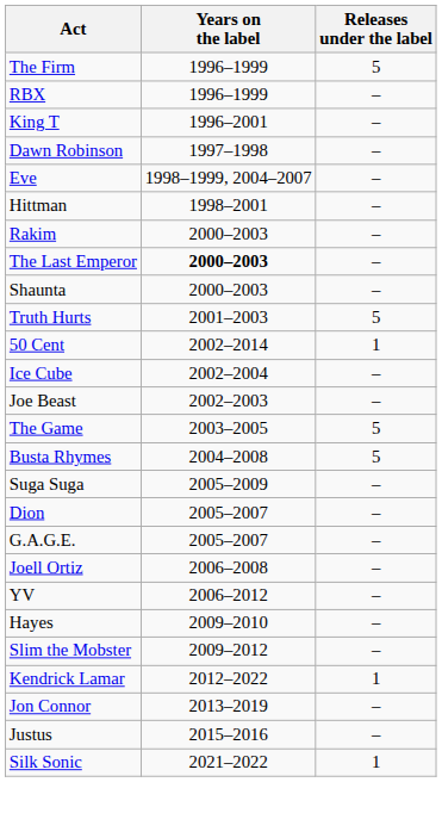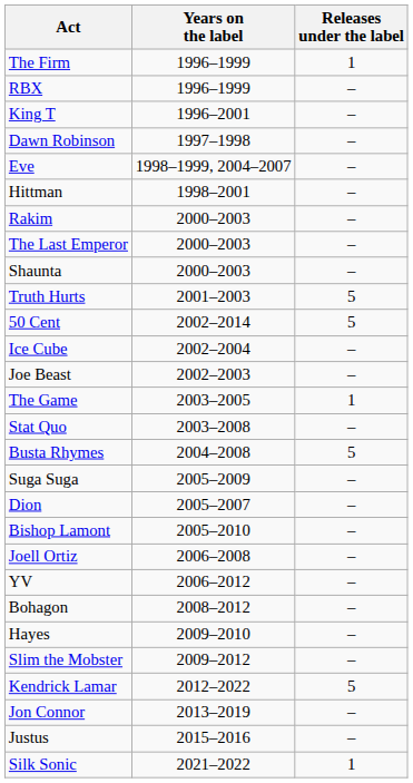The Firm | Releases under the label: 5 -> 1
The Last Emperor | Years on the label: bold -> normal
50 Cent | Releases under the label: 1 -> 5
The Game | Releases under the label: 5 -> 1
+ row: Stat Quo | 2003–2008 | –
- row: G.A.G.E. | 2005–2007 | –
+ row: Bishop Lamont | 2005–2010 | –
+ row: Bohagon | 2008–2012 | –
Kendrick Lamar | Releases under the label: 1 -> 5
